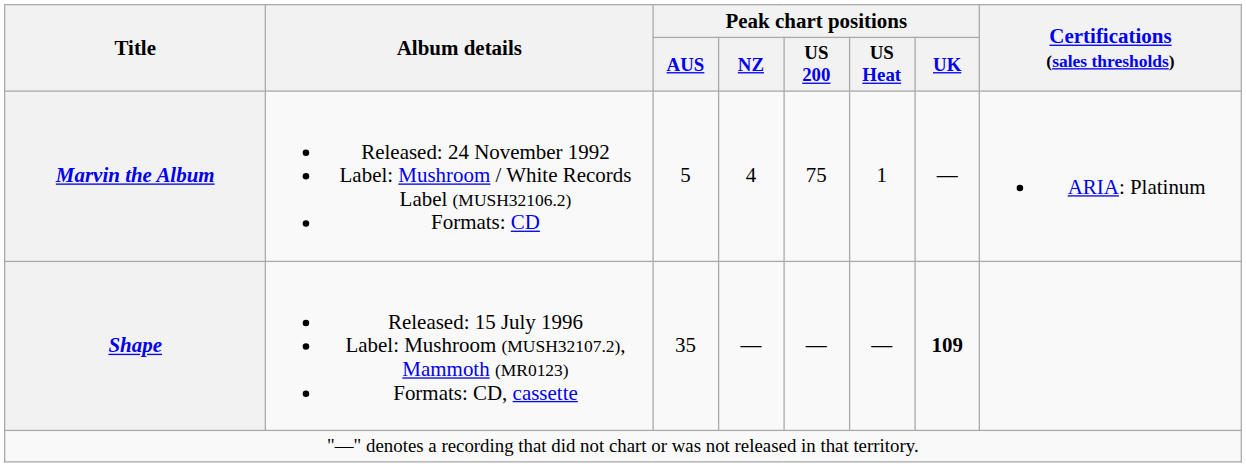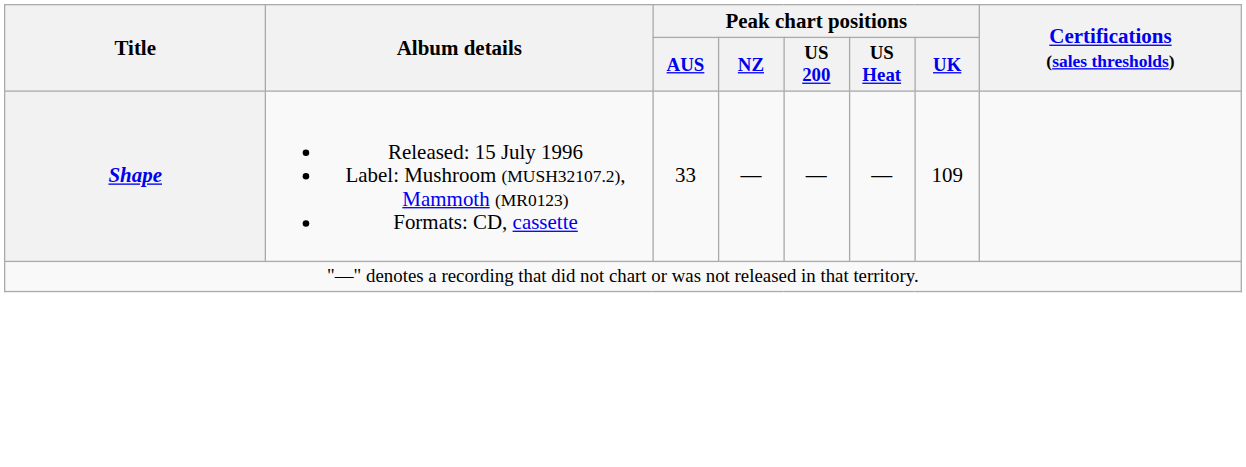- row: Marvin the Album | Released: 24 November 1992 Label: Mushroom / White Records Label (MUSH32106.2) Formats: CD | 5 | 4 | 75 | 1 | — | ARIA: Platinum
Shape | Peak chart positions / AUS: 35 -> 33
Shape | Peak chart positions / UK: bold -> normal
